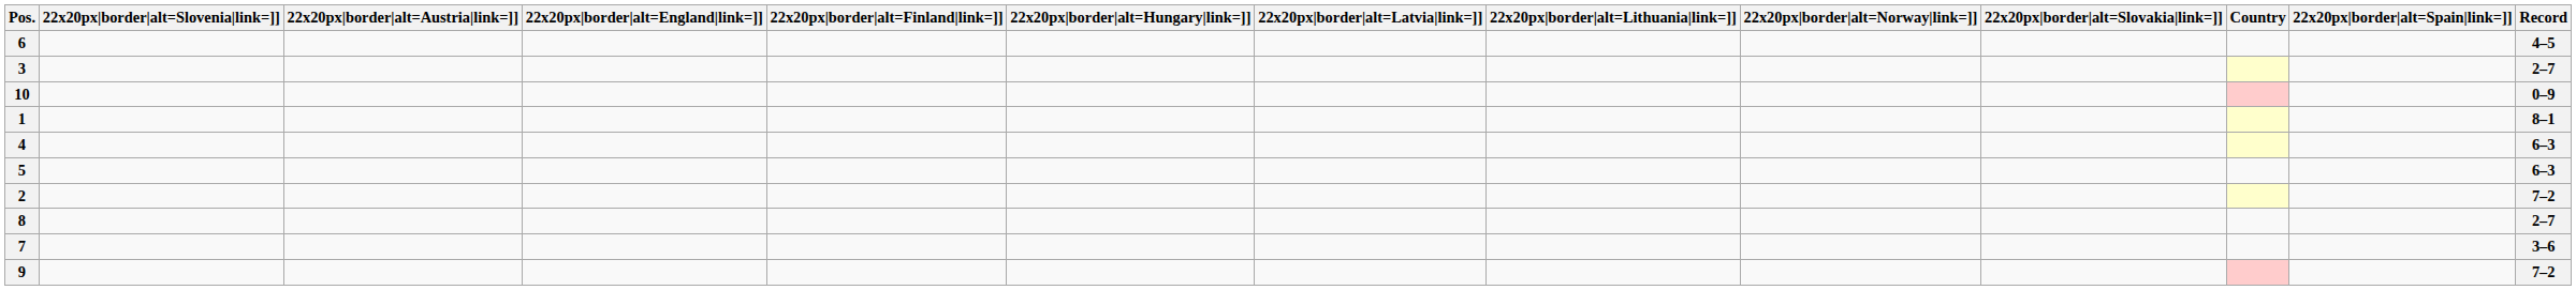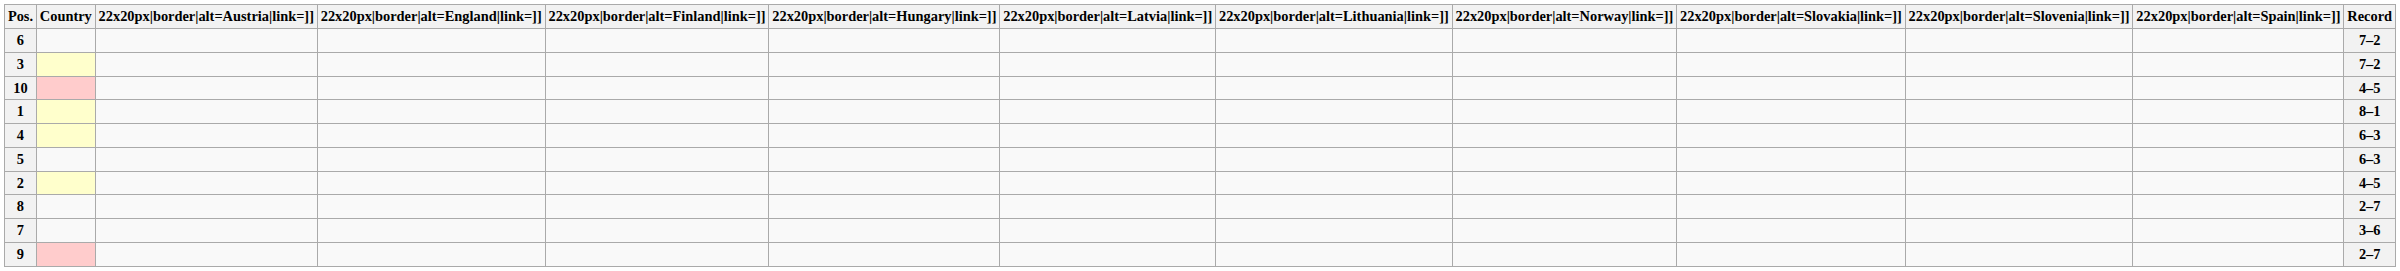columns swapped: Country <-> 22x20px|border|alt=Slovenia|link=]]
6 | Record: 4–5 -> 7–2
3 | Record: 2–7 -> 7–2
10 | Record: 0–9 -> 4–5
2 | Record: 7–2 -> 4–5
9 | Record: 7–2 -> 2–7
